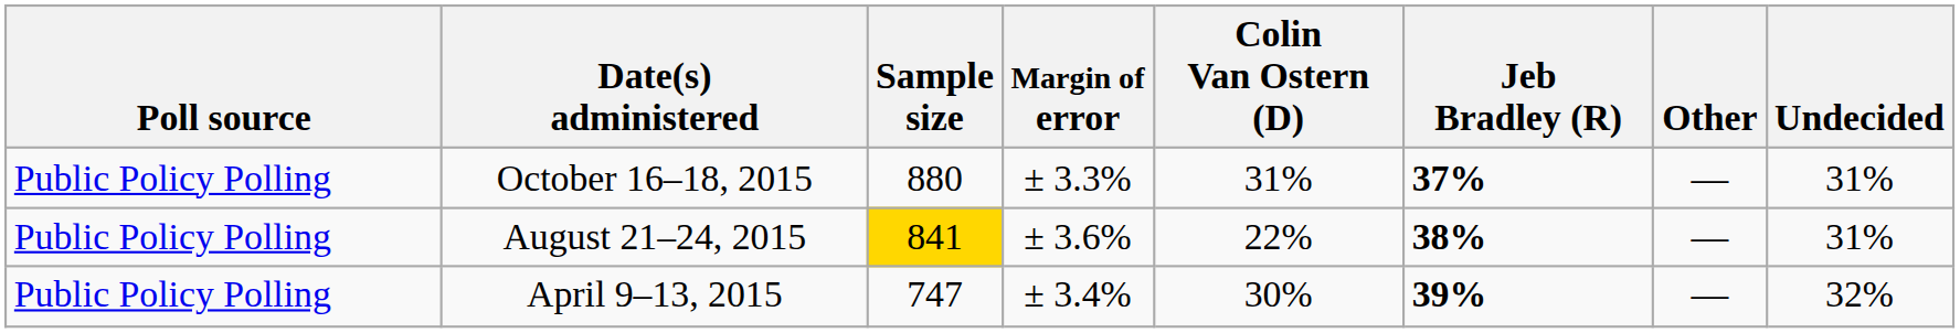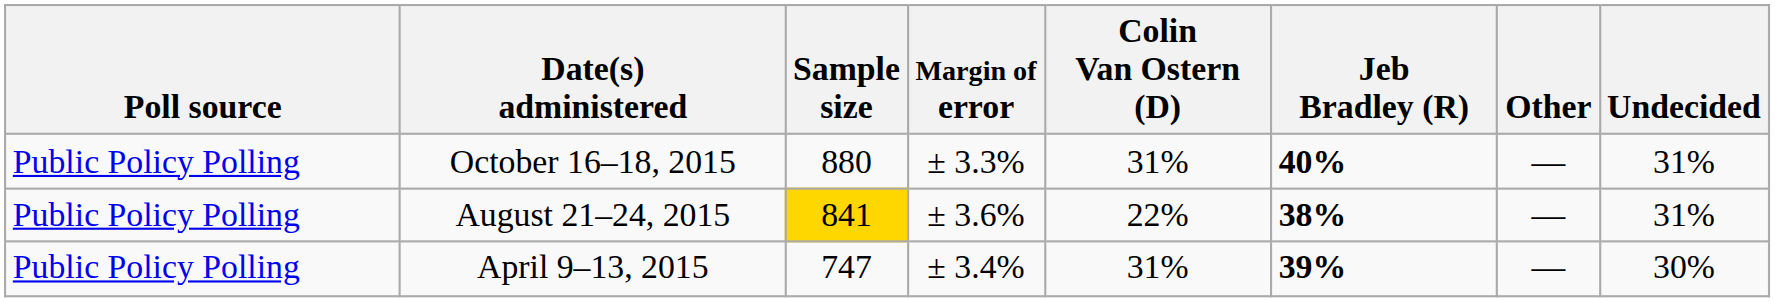October 16–18, 2015 | Jeb Bradley (R): 37% -> 40%
April 9–13, 2015 | Colin Van Ostern (D): 30% -> 31%
April 9–13, 2015 | Undecided: 32% -> 30%
